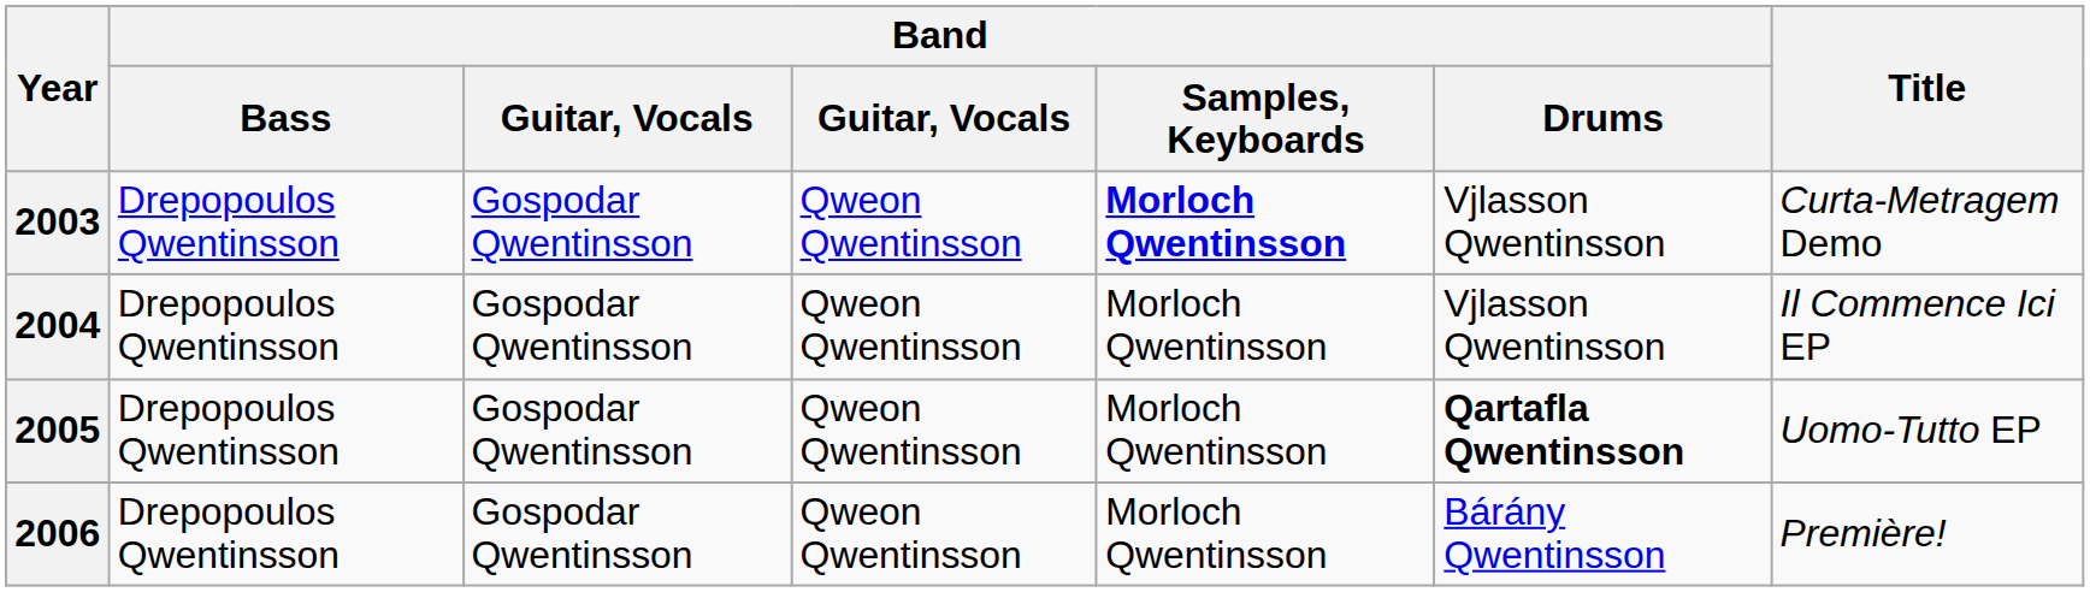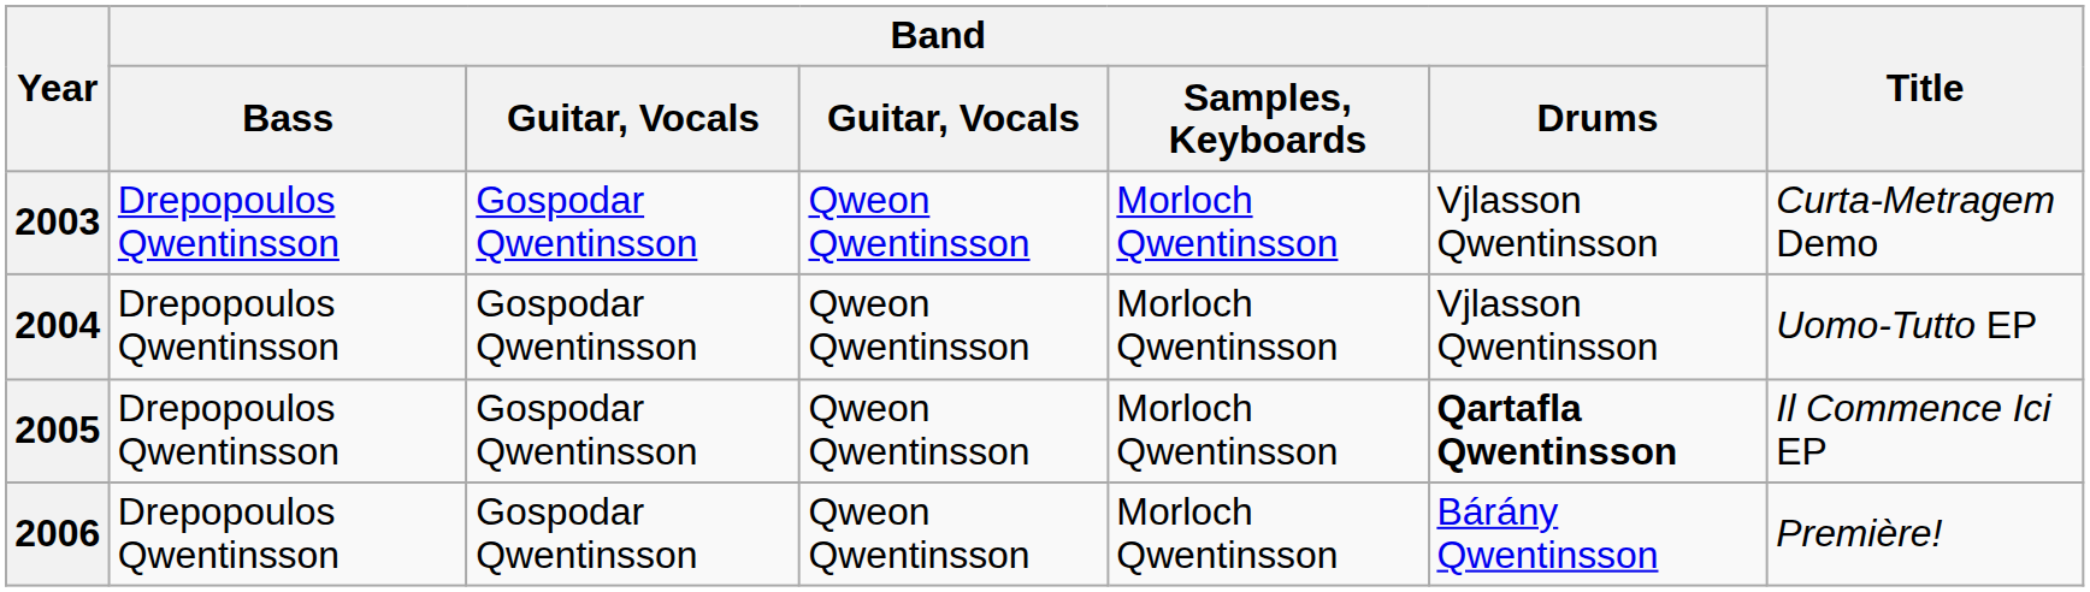2003 | Band / Samples, Keyboards: bold -> normal
2004 | Title: Il Commence Ici EP -> Uomo-Tutto EP
2005 | Title: Uomo-Tutto EP -> Il Commence Ici EP
